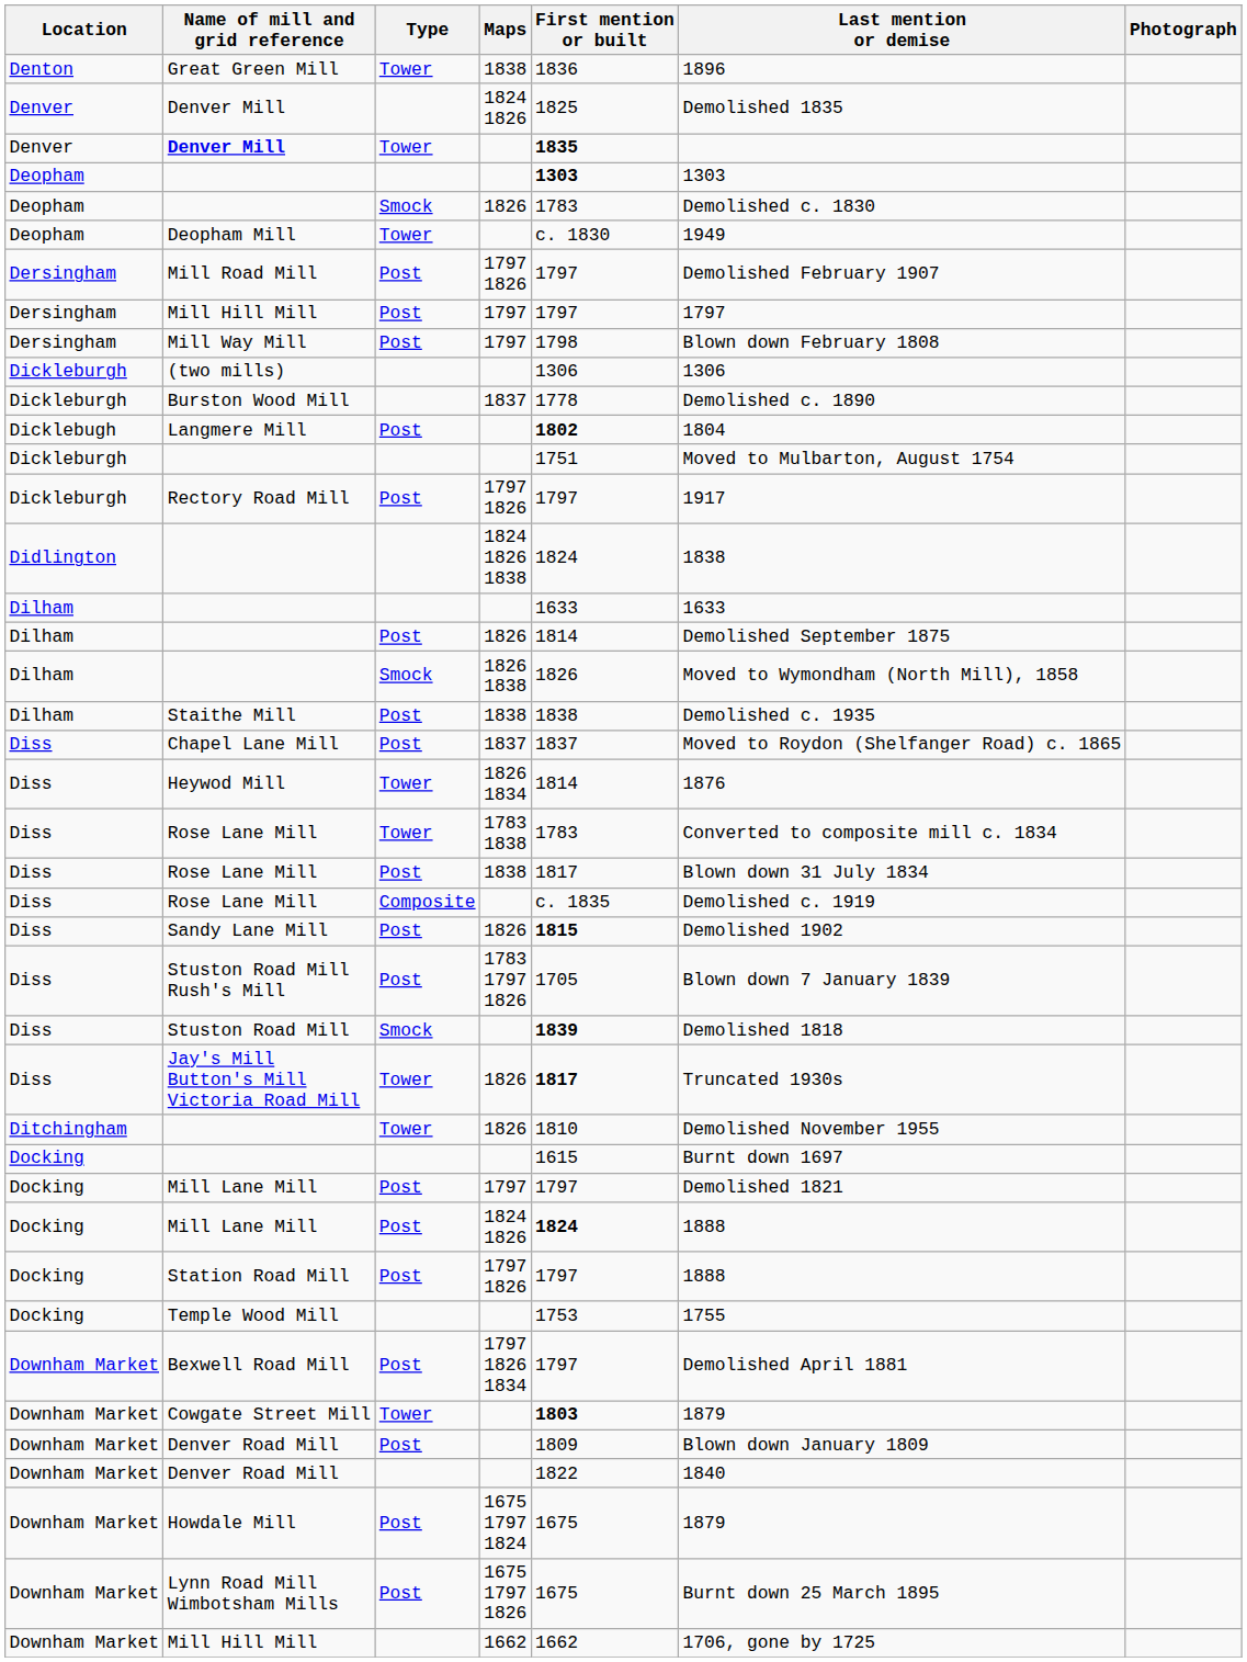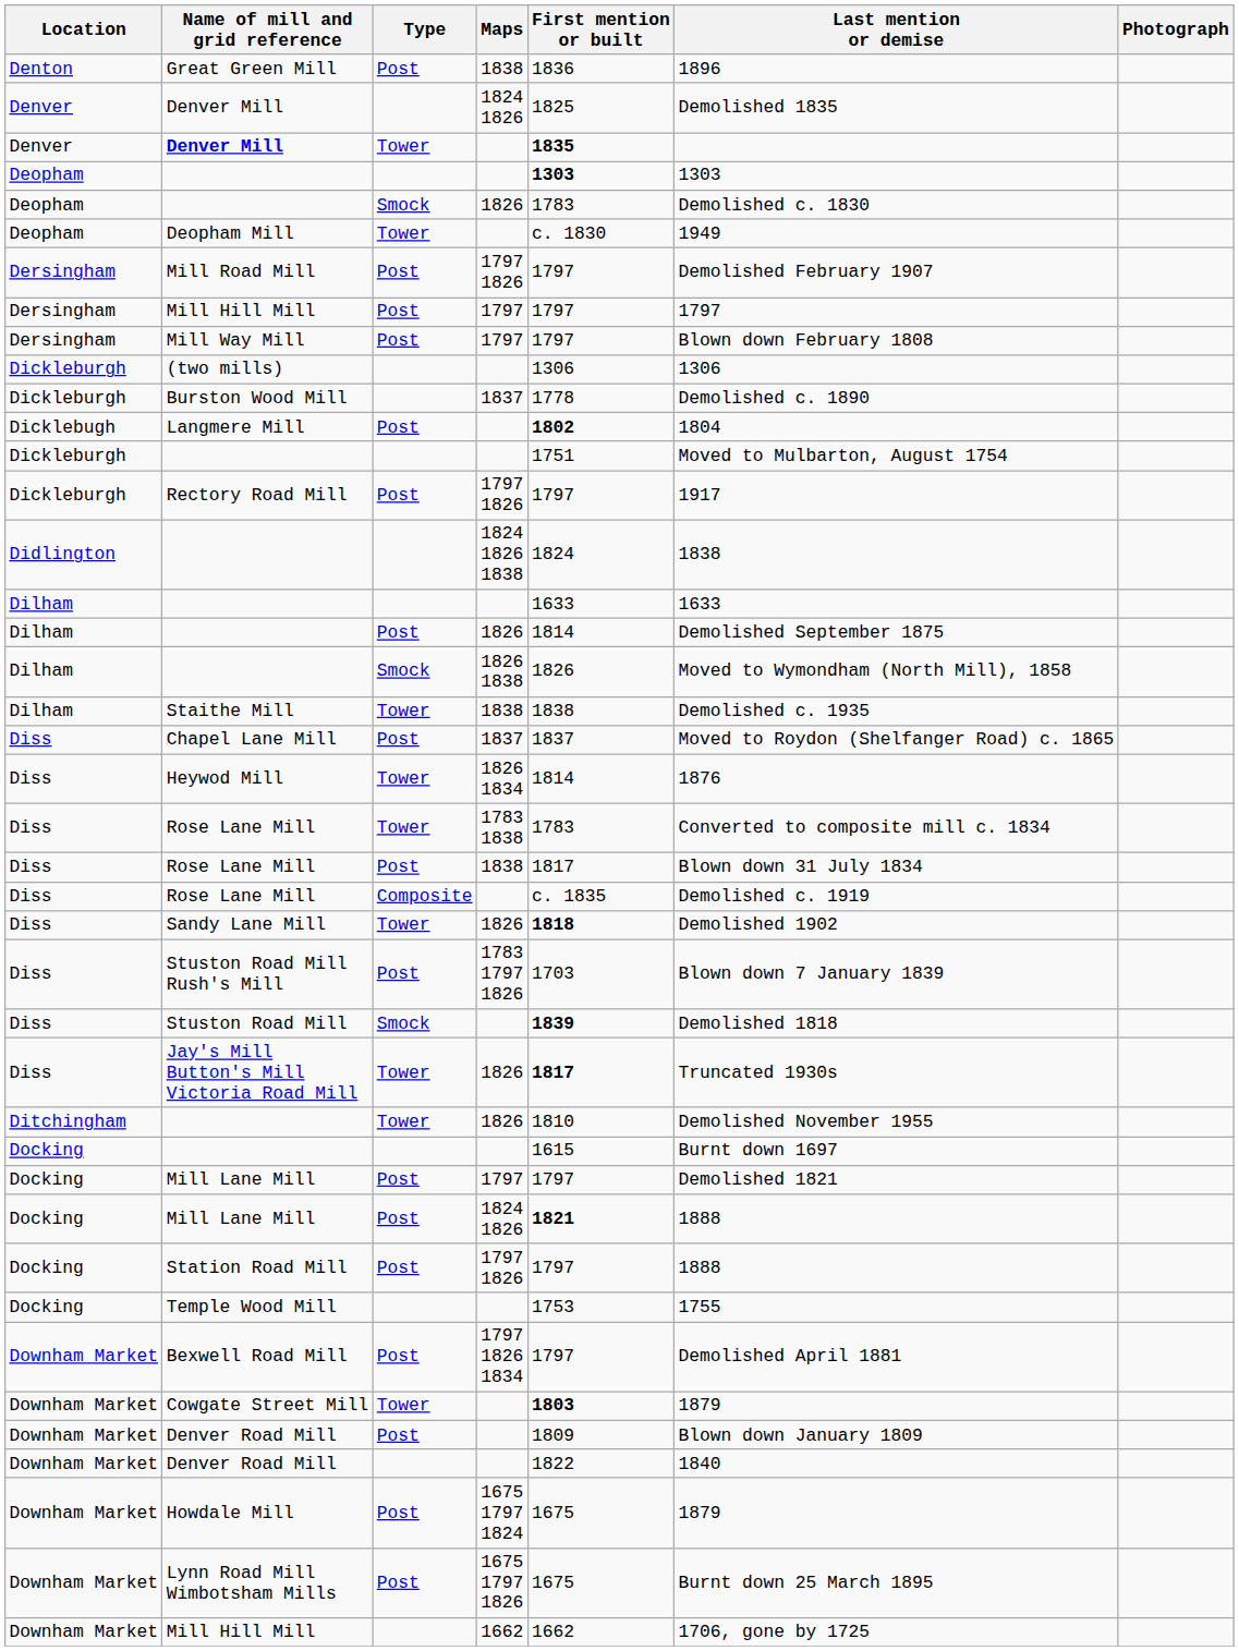Great Green Mill | Type: Tower -> Post
Mill Way Mill | First mention or built: 1798 -> 1797
Staithe Mill | Type: Post -> Tower
Sandy Lane Mill | Type: Post -> Tower
Sandy Lane Mill | First mention or built: 1815 -> 1818
Stuston Road Mill Rush's Mill | First mention or built: 1705 -> 1703
Mill Lane Mill / 1824 1826 | First mention or built: 1824 -> 1821
